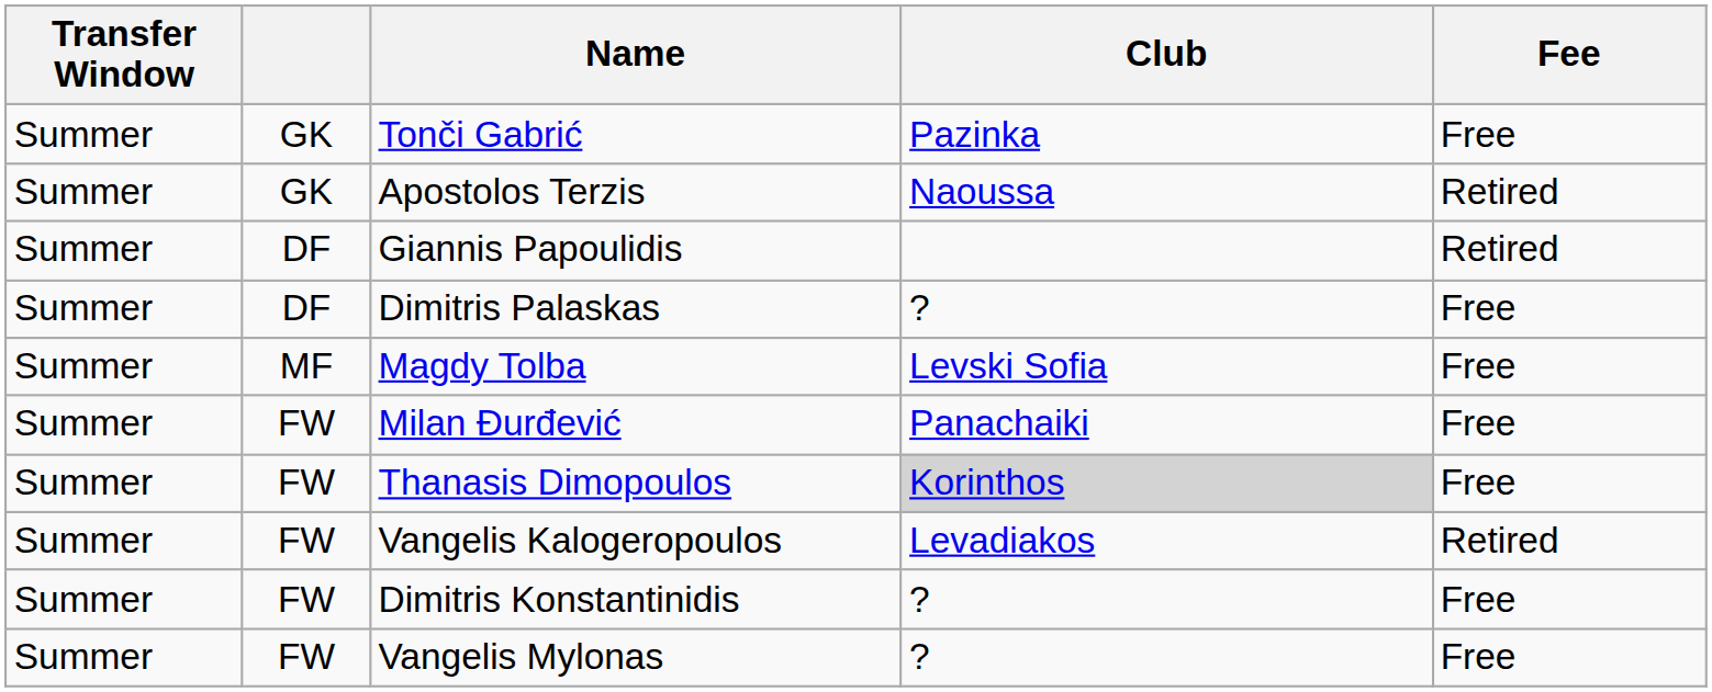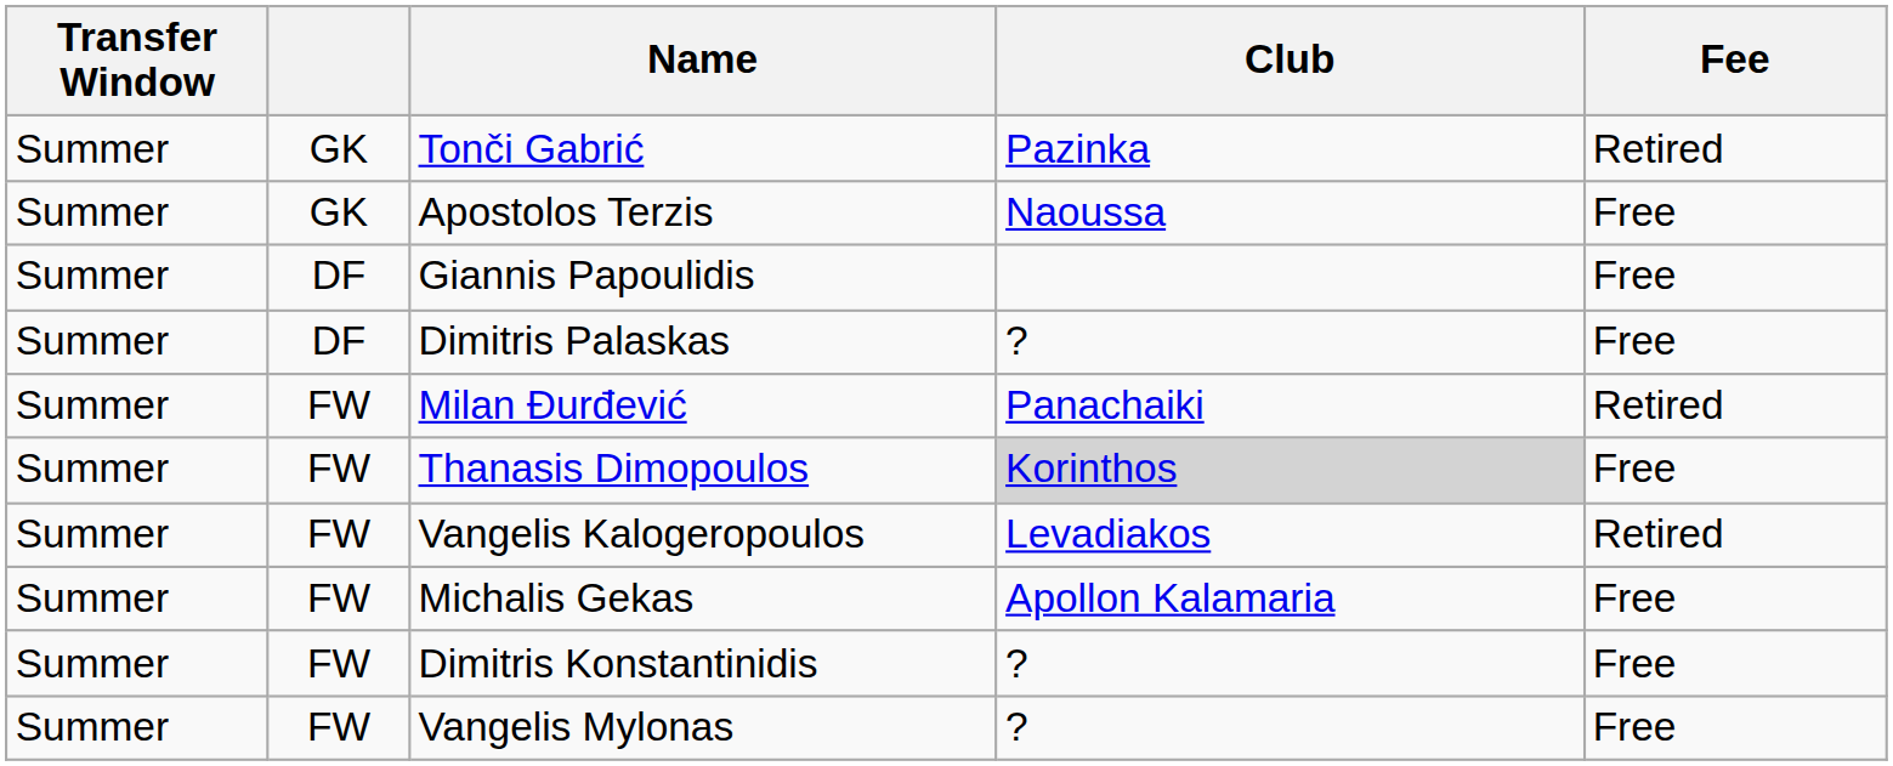Tonči Gabrić | Fee: Free -> Retired
Apostolos Terzis | Fee: Retired -> Free
Giannis Papoulidis | Fee: Retired -> Free
- row: Summer | MF | Magdy Tolba | Levski Sofia | Free
Milan Đurđević | Fee: Free -> Retired
+ row: Summer | FW | Michalis Gekas | Apollon Kalamaria | Free
